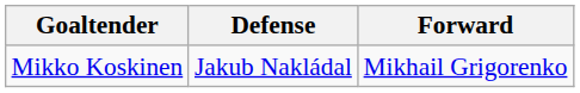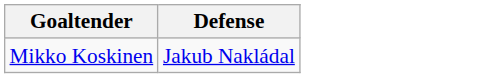- column: Forward | Mikhail Grigorenko
